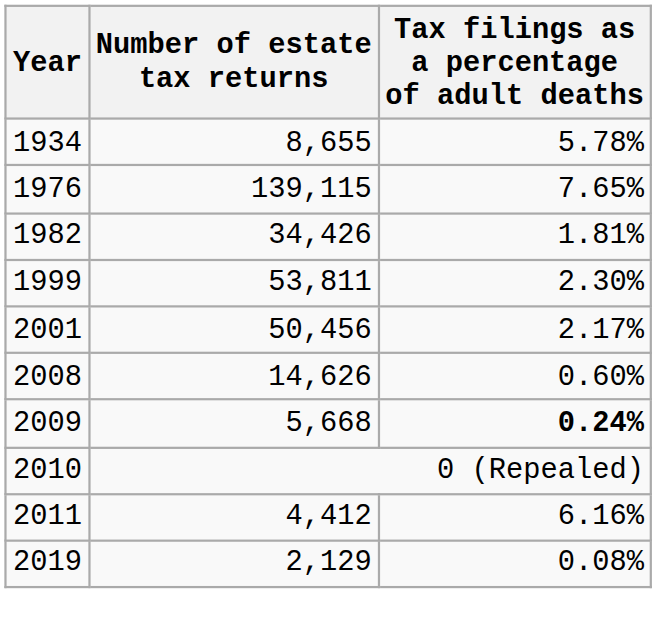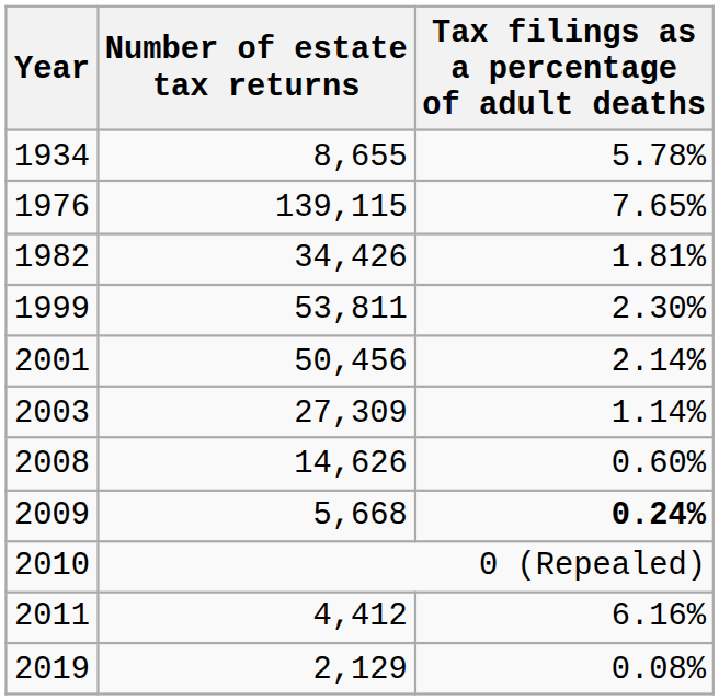2001 | Tax filings as a percentage of adult deaths: 2.17% -> 2.14%
+ row: 2003 | 27,309 | 1.14%
